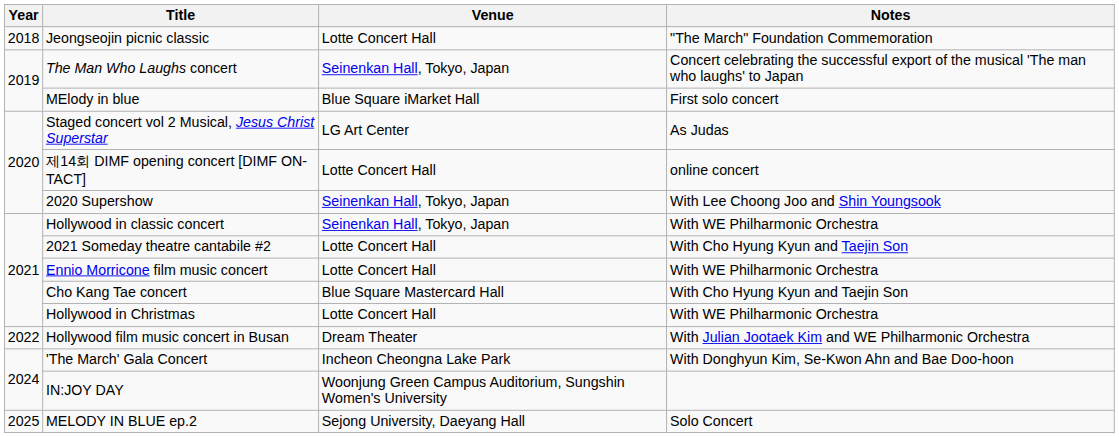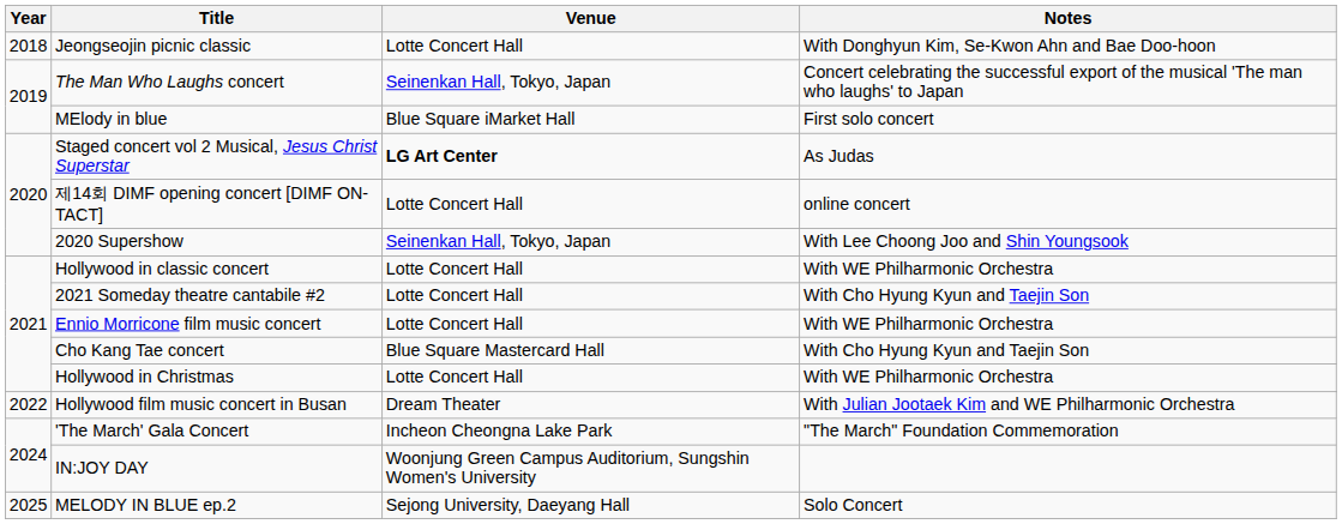Jeongseojin picnic classic | Notes: "The March" Foundation Commemoration -> With Donghyun Kim, Se-Kwon Ahn and Bae Doo-hoon
Staged concert vol 2 Musical, Jesus Christ Superstar | Venue: normal -> bold
Hollywood in classic concert | Venue: Seinenkan Hall, Tokyo, Japan -> Lotte Concert Hall
'The March' Gala Concert | Notes: With Donghyun Kim, Se-Kwon Ahn and Bae Doo-hoon -> "The March" Foundation Commemoration
